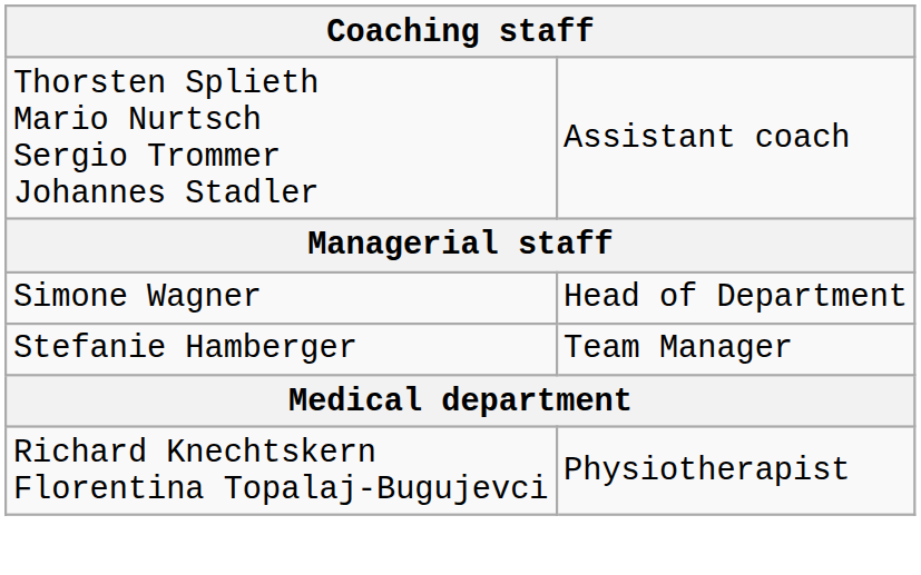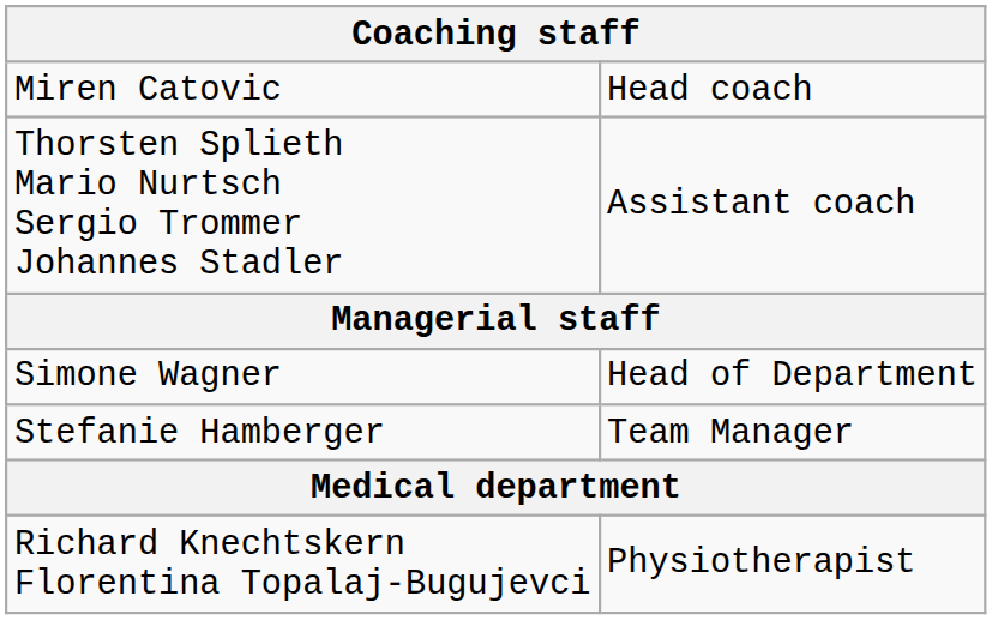+ row: Miren Catovic | Head coach
